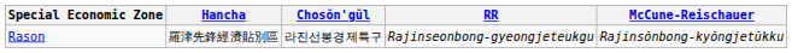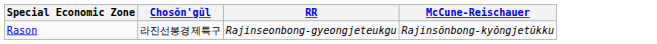- column: Hancha | 羅津先鋒經濟貼別區
